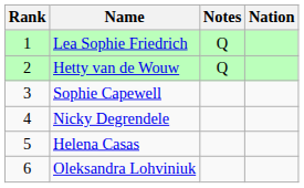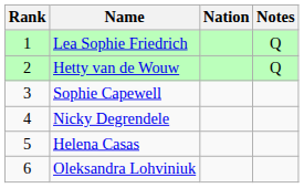columns swapped: Nation <-> Notes
